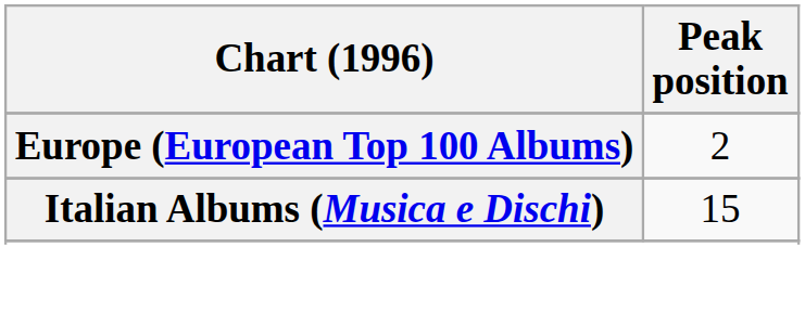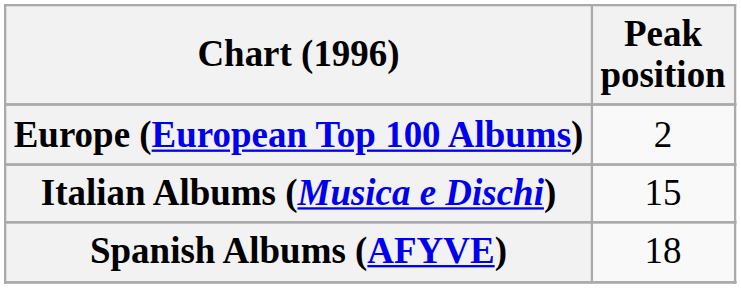+ row: Spanish Albums (AFYVE) | 18
